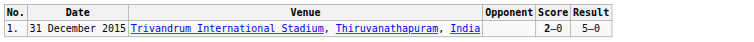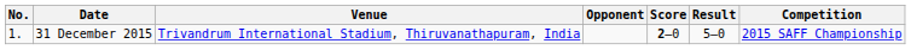+ column: Competition | 2015 SAFF Championship
